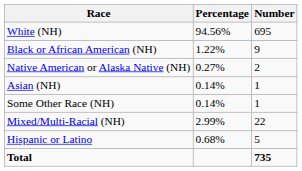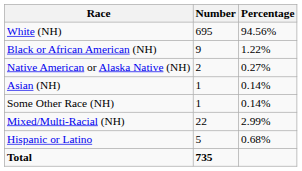columns swapped: Number <-> Percentage
